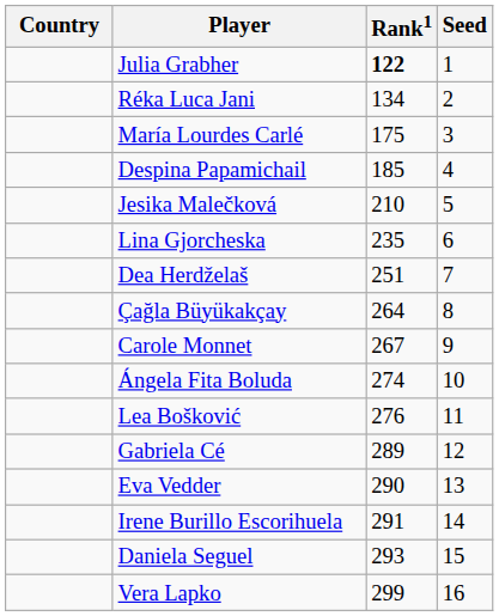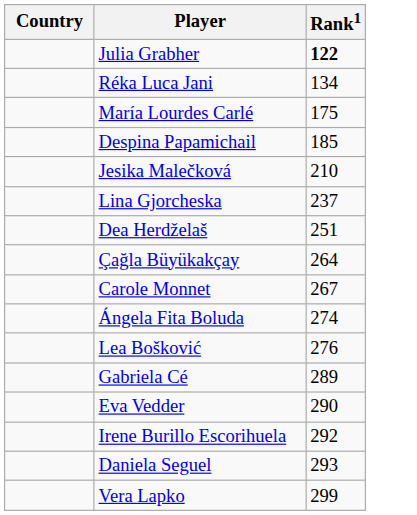- column: Seed | 1 | 2 | 3 | 4 | 5 | 6 | 7 | 8 | 9 | 10 | 11 | 12 | 13 | 14 | 15 | 16
Lina Gjorcheska | Rank1: 235 -> 237
Irene Burillo Escorihuela | Rank1: 291 -> 292
